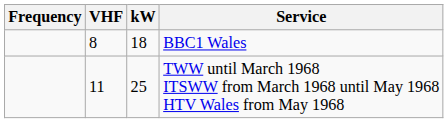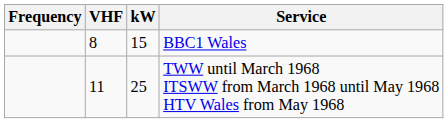BBC1 Wales | kW: 18 -> 15
